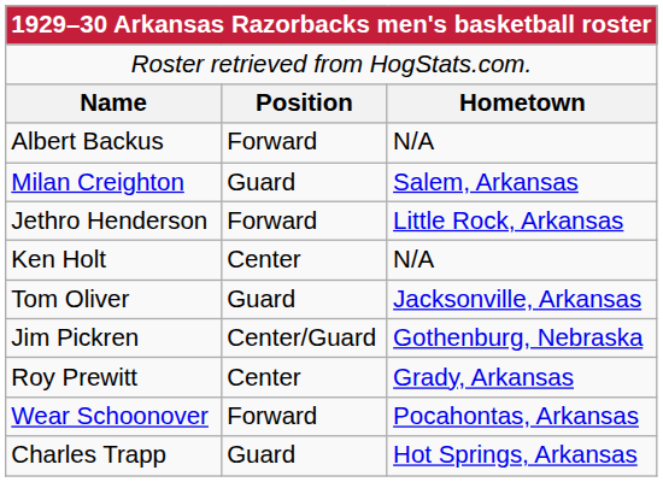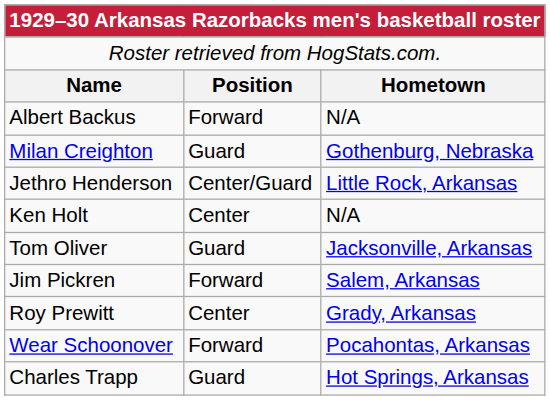Milan Creighton | column 3: Salem, Arkansas -> Gothenburg, Nebraska
Jethro Henderson | column 2: Forward -> Center/Guard
Jim Pickren | column 2: Center/Guard -> Forward
Jim Pickren | column 3: Gothenburg, Nebraska -> Salem, Arkansas
